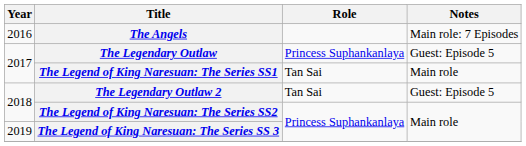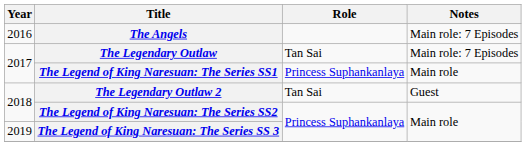The Legendary Outlaw | Role: Princess Suphankanlaya -> Tan Sai
The Legendary Outlaw | Notes: Guest: Episode 5 -> Main role: 7 Episodes
The Legend of King Naresuan: The Series SS1 | Role: Tan Sai -> Princess Suphankanlaya
The Legendary Outlaw 2 | Notes: Guest: Episode 5 -> Guest
